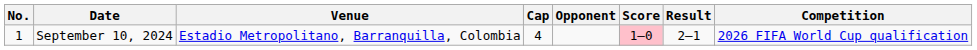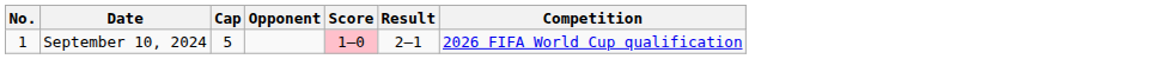- column: Venue | Estadio Metropolitano, Barranquilla, Colombia
September 10, 2024 | Cap: 4 -> 5
